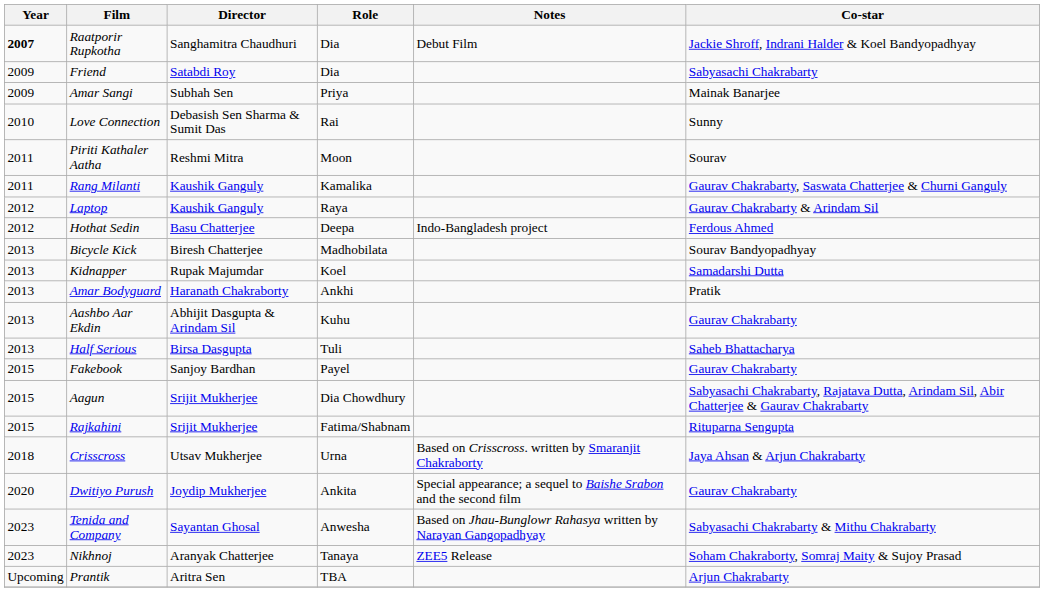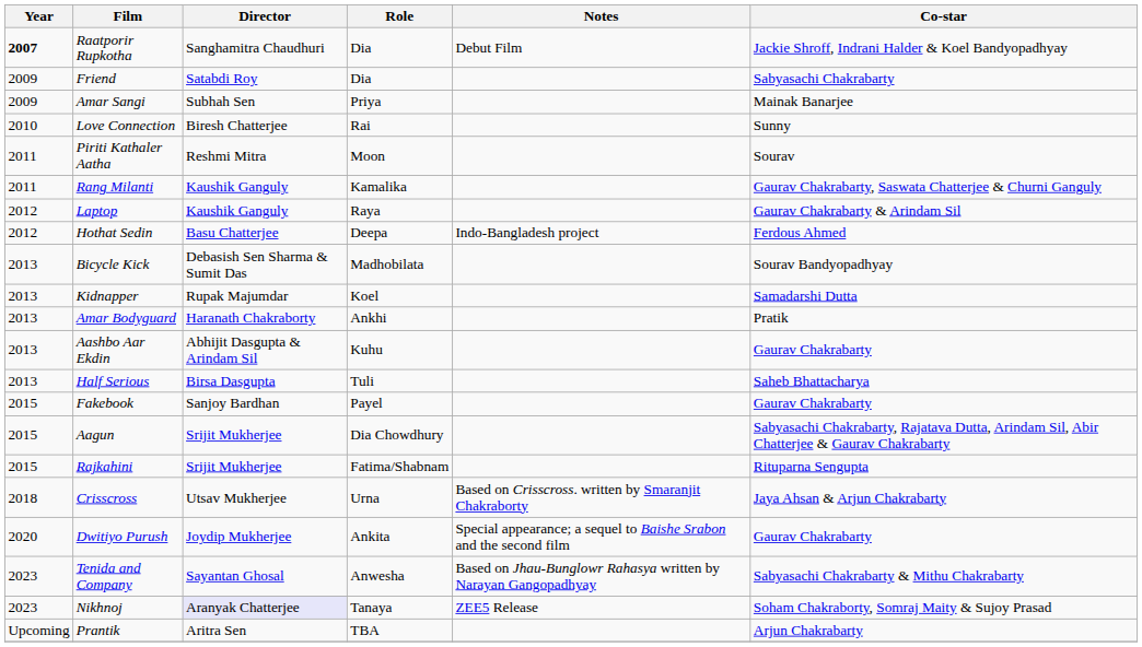Love Connection | Director: Debasish Sen Sharma & Sumit Das -> Biresh Chatterjee
Bicycle Kick | Director: Biresh Chatterjee -> Debasish Sen Sharma & Sumit Das
Nikhnoj | Director: no background -> lavender background
